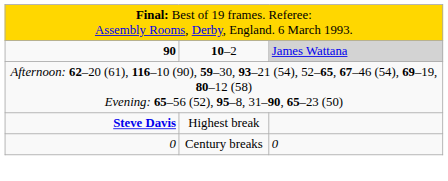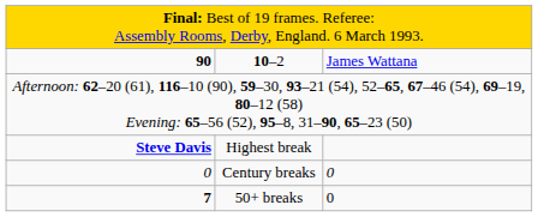10–2 | column 3: lightgrey background -> no background
+ row: 7 | 50+ breaks | 0
